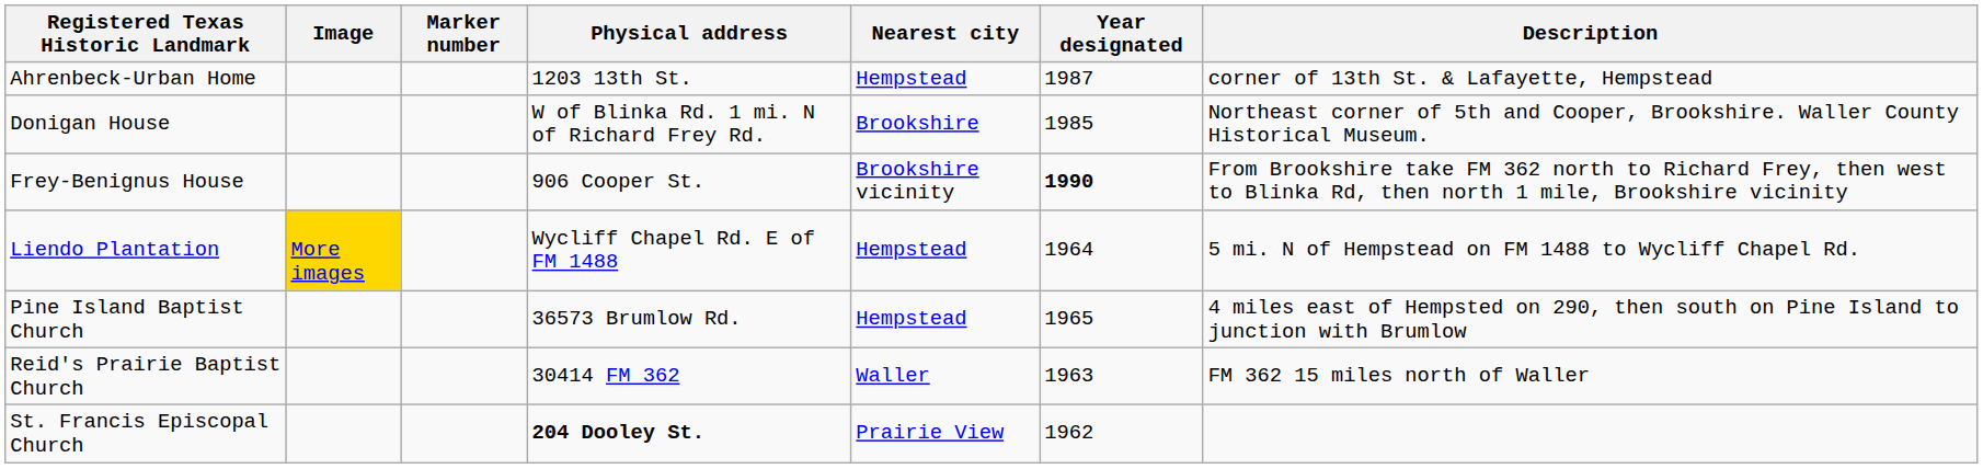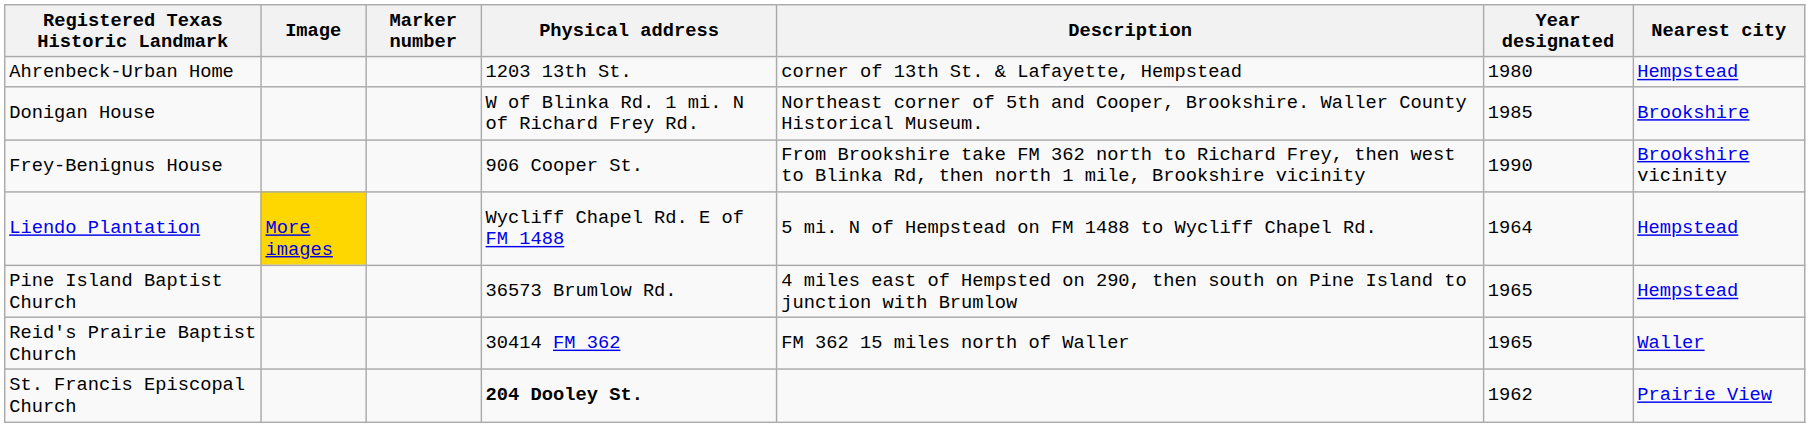columns swapped: Nearest city <-> Description
Ahrenbeck-Urban Home | Year designated: 1987 -> 1980
Frey-Benignus House | Year designated: bold -> normal
Reid's Prairie Baptist Church | Year designated: 1963 -> 1965
